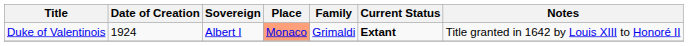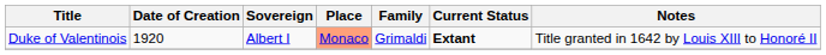Duke of Valentinois | Date of Creation: 1924 -> 1920
